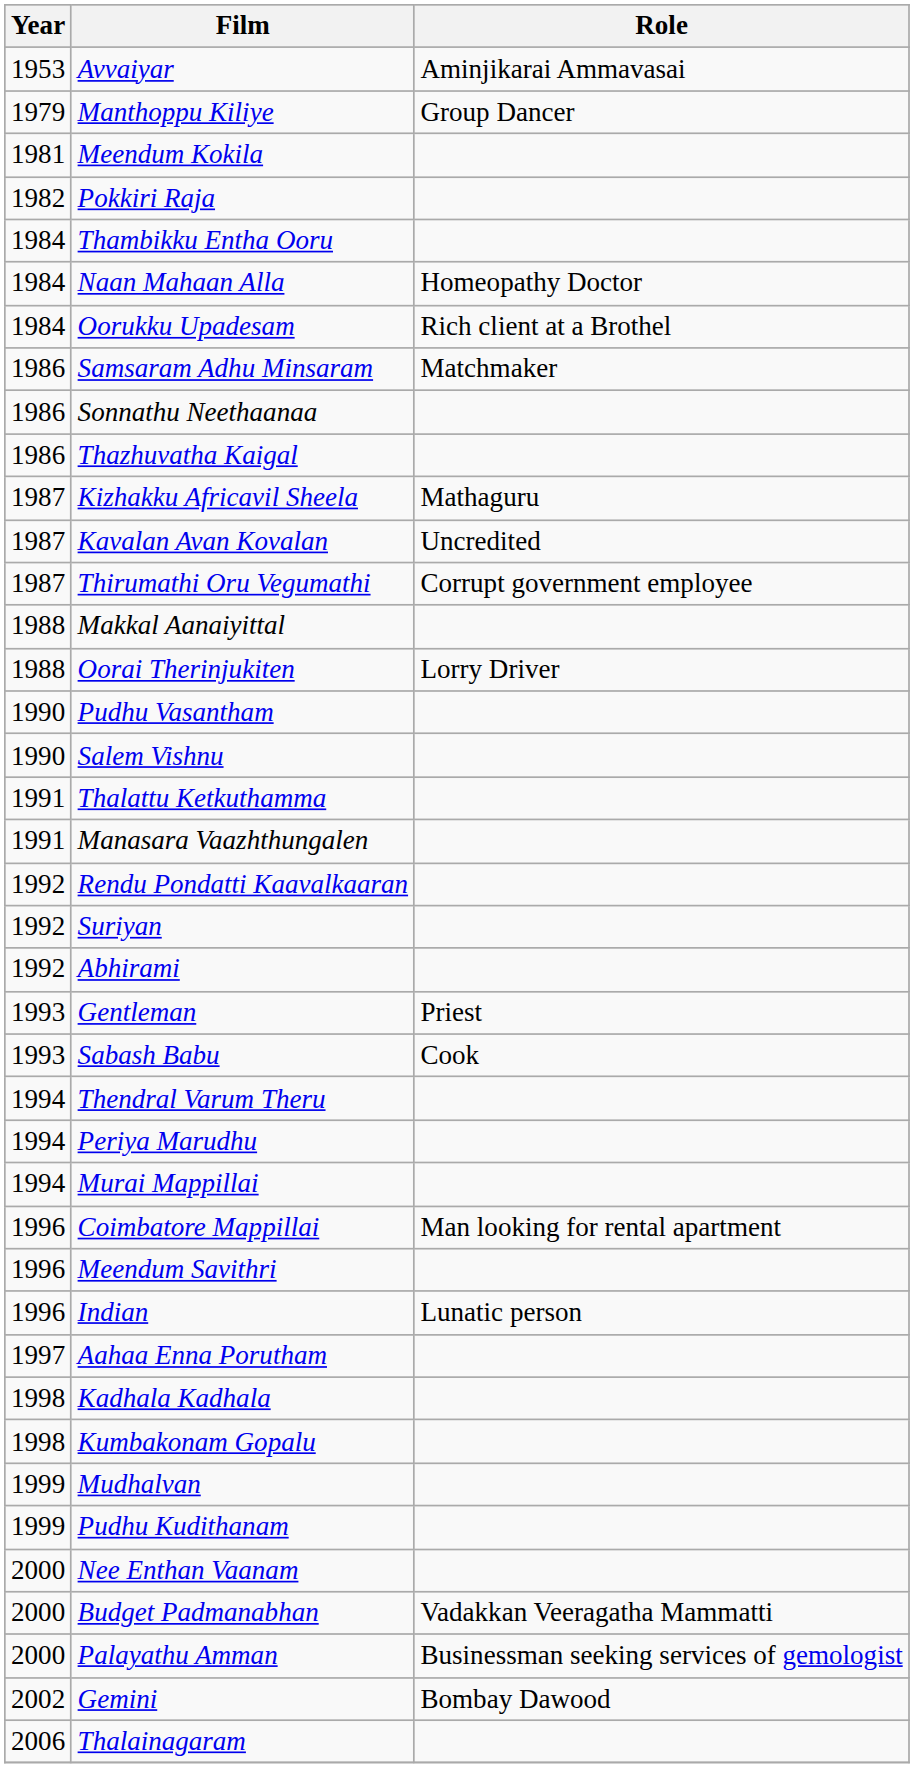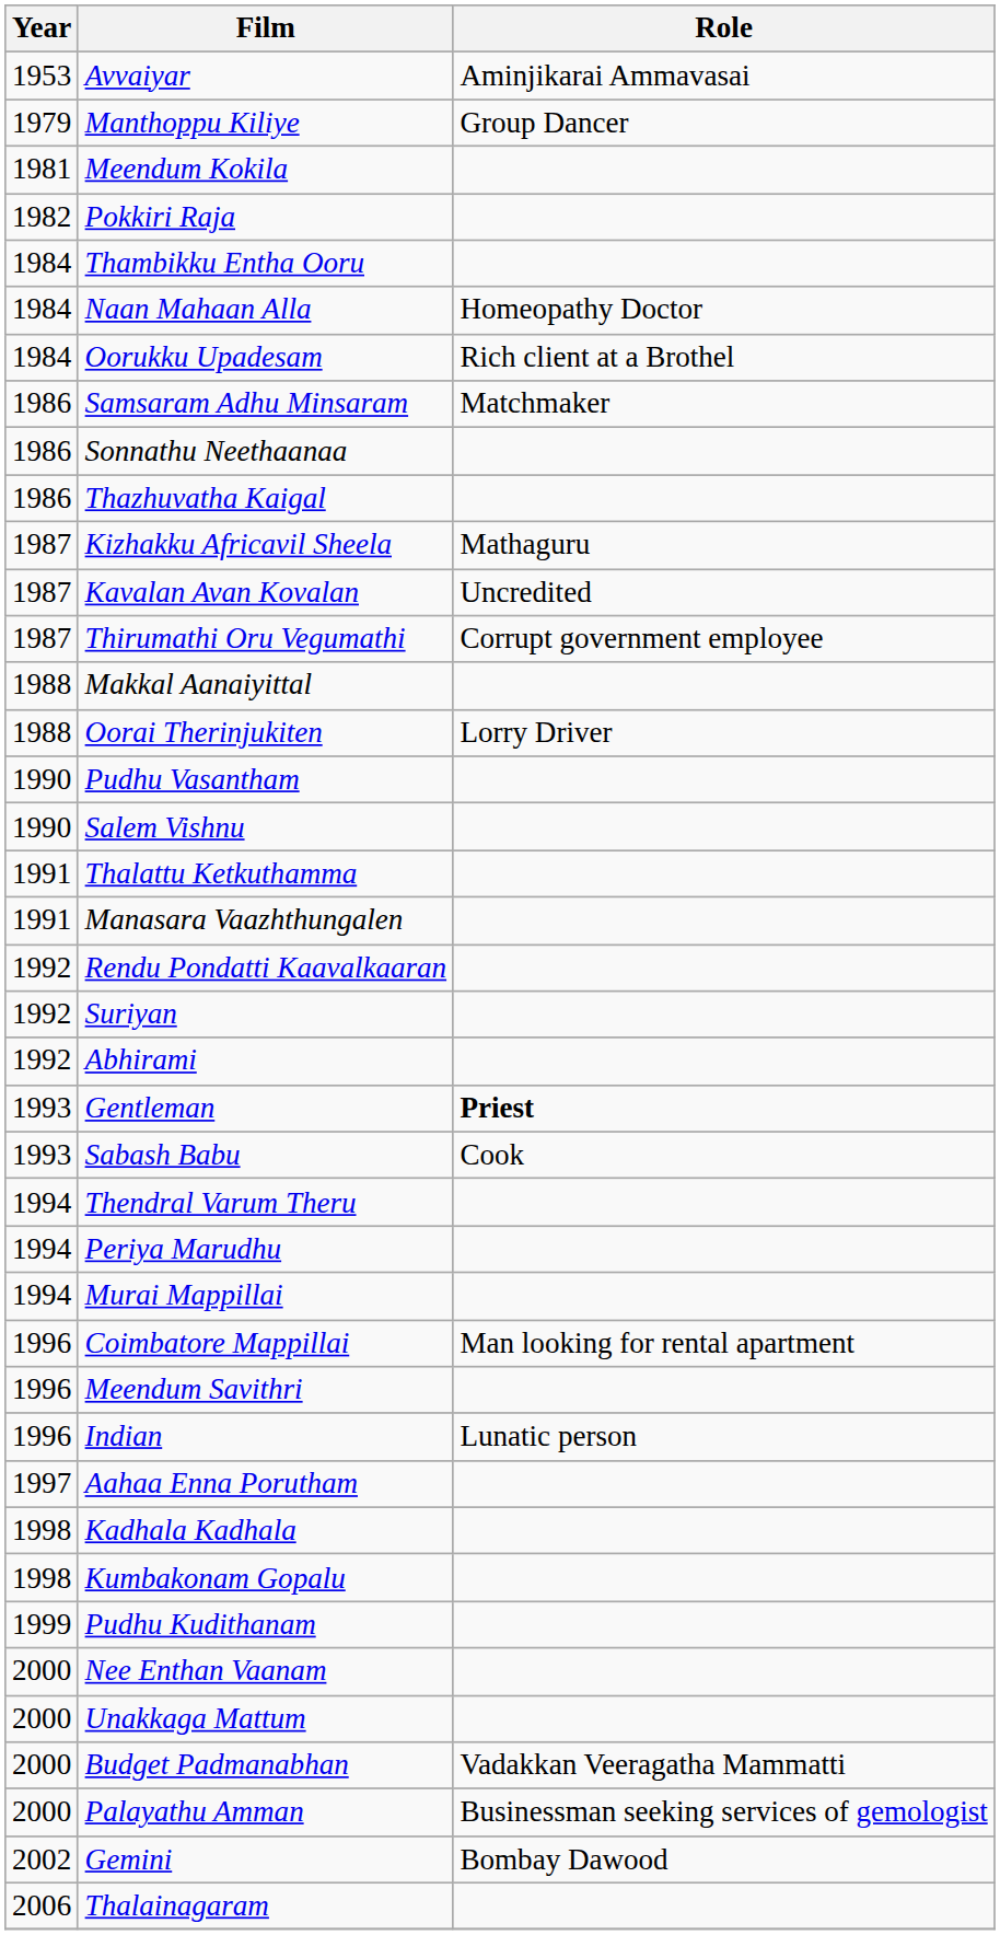Gentleman | Role: normal -> bold
- row: 1999 | Mudhalvan
+ row: 2000 | Unakkaga Mattum
